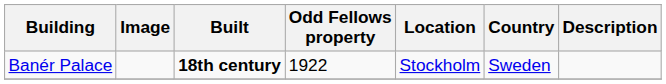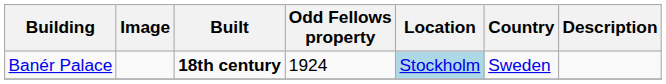Banér Palace | Odd Fellows property: 1922 -> 1924
Banér Palace | Location: no background -> lightblue background
